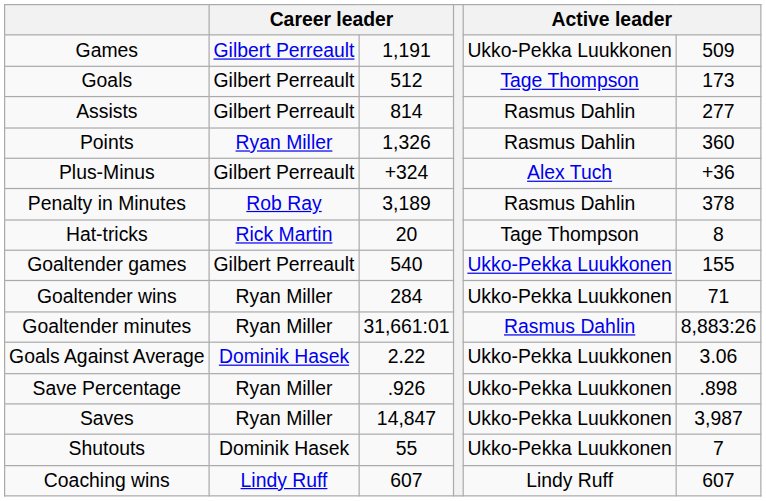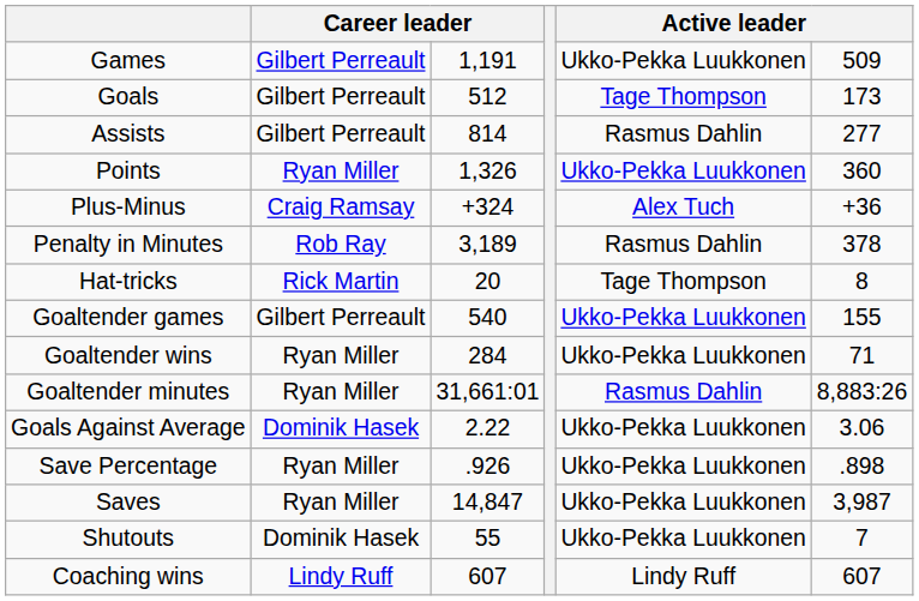Points | column 5: Rasmus Dahlin -> Ukko-Pekka Luukkonen
Plus-Minus | column 2: Gilbert Perreault -> Craig Ramsay
